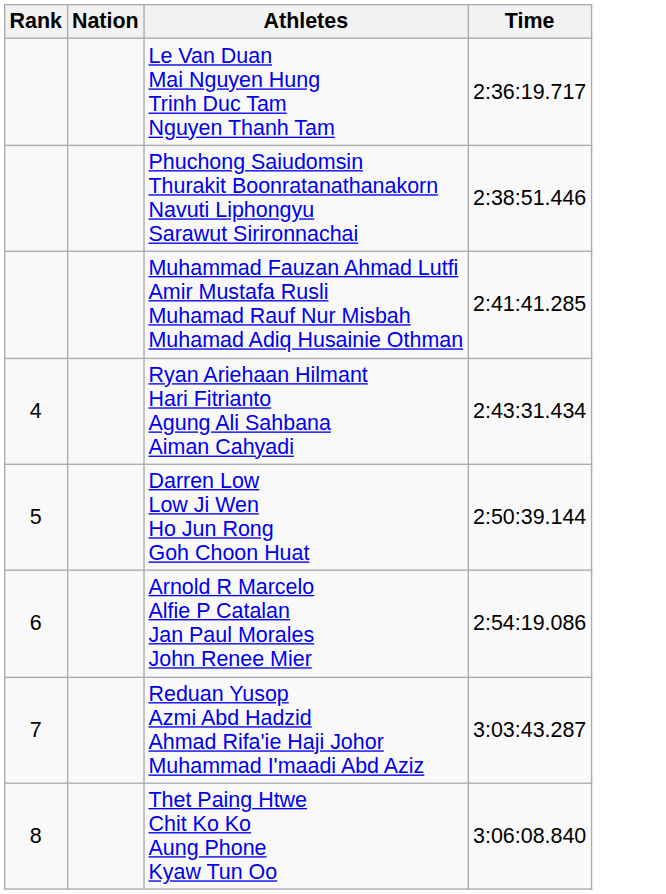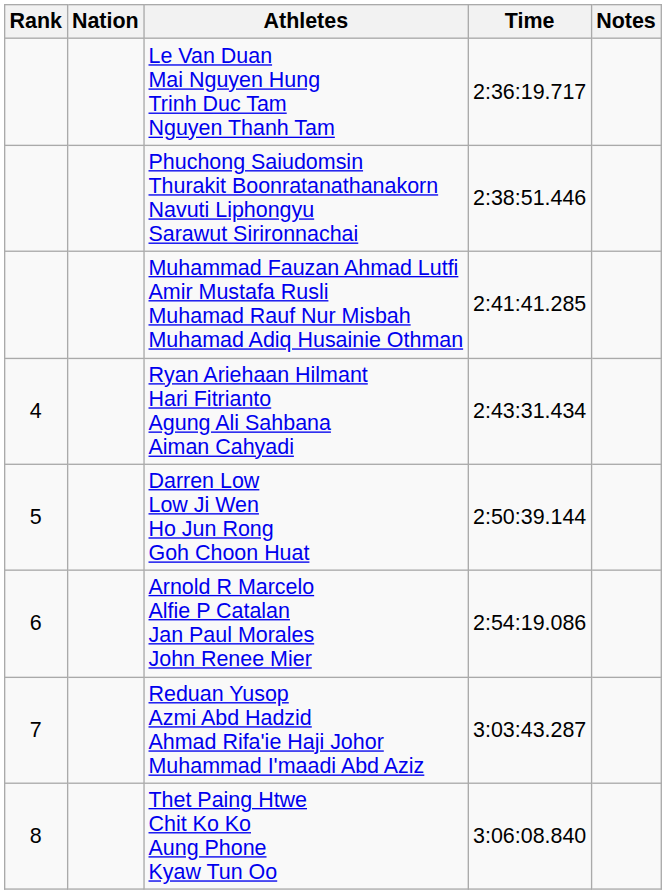+ column: Notes
